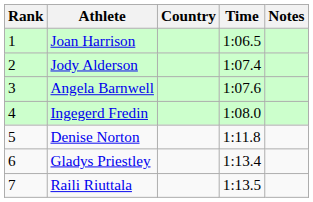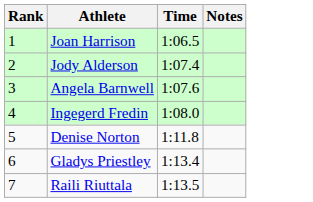- column: Country
